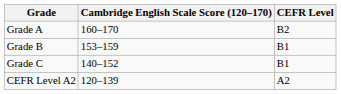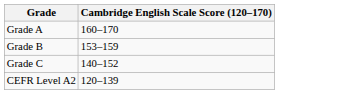- column: CEFR Level | B2 | B1 | B1 | A2
